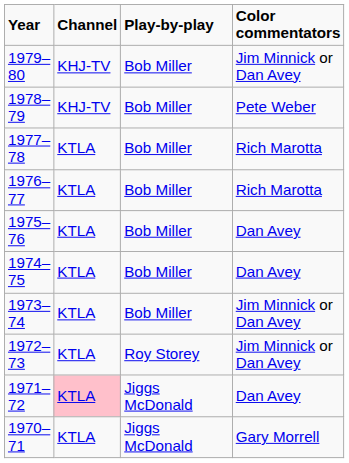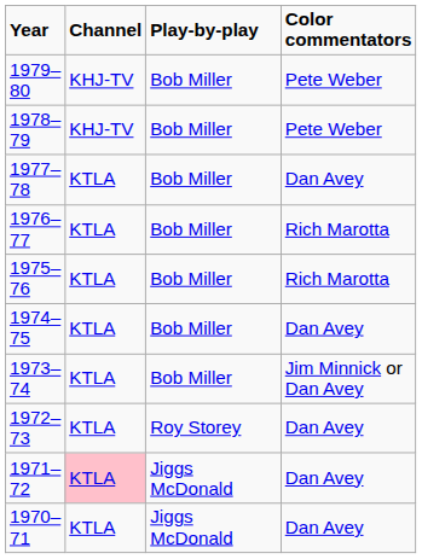1979–80 | Color commentators: Jim Minnick or Dan Avey -> Pete Weber
1977–78 | Color commentators: Rich Marotta -> Dan Avey
1975–76 | Color commentators: Dan Avey -> Rich Marotta
1972–73 | Color commentators: Jim Minnick or Dan Avey -> Dan Avey
1970–71 | Color commentators: Gary Morrell -> Dan Avey
